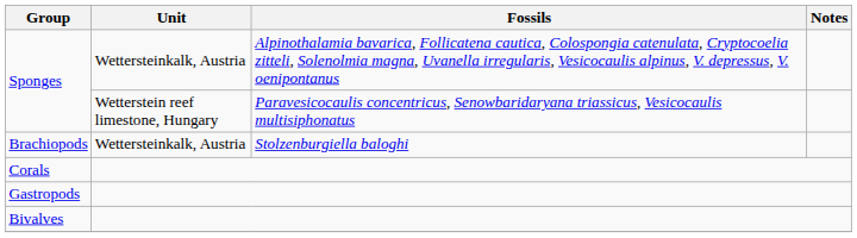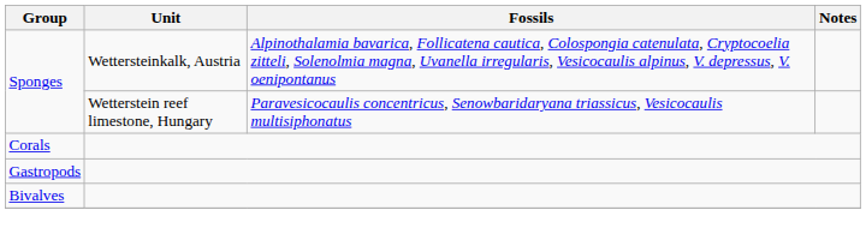- row: Brachiopods | Wettersteinkalk, Austria | Stolzenburgiella baloghi
